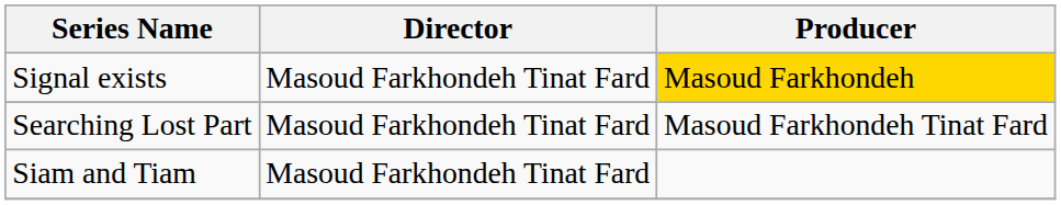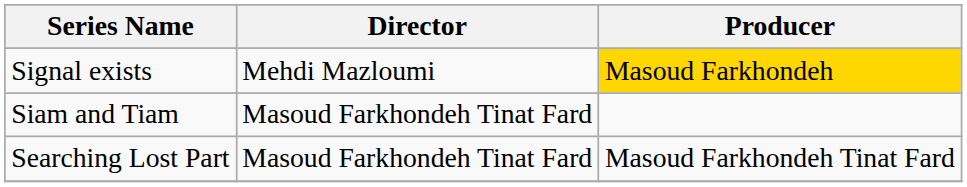Signal exists | Director: Masoud Farkhondeh Tinat Fard -> Mehdi Mazloumi
rows swapped: Siam and Tiam <-> Searching Lost Part
